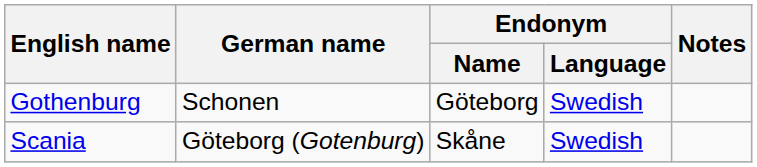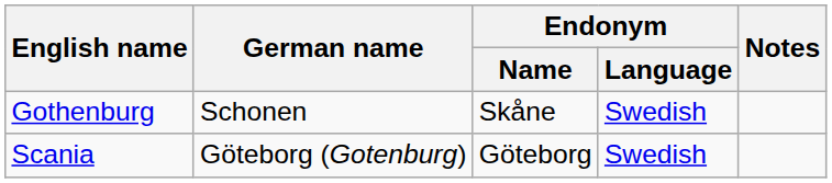Gothenburg | Endonym / Name: Göteborg -> Skåne
Scania | Endonym / Name: Skåne -> Göteborg
